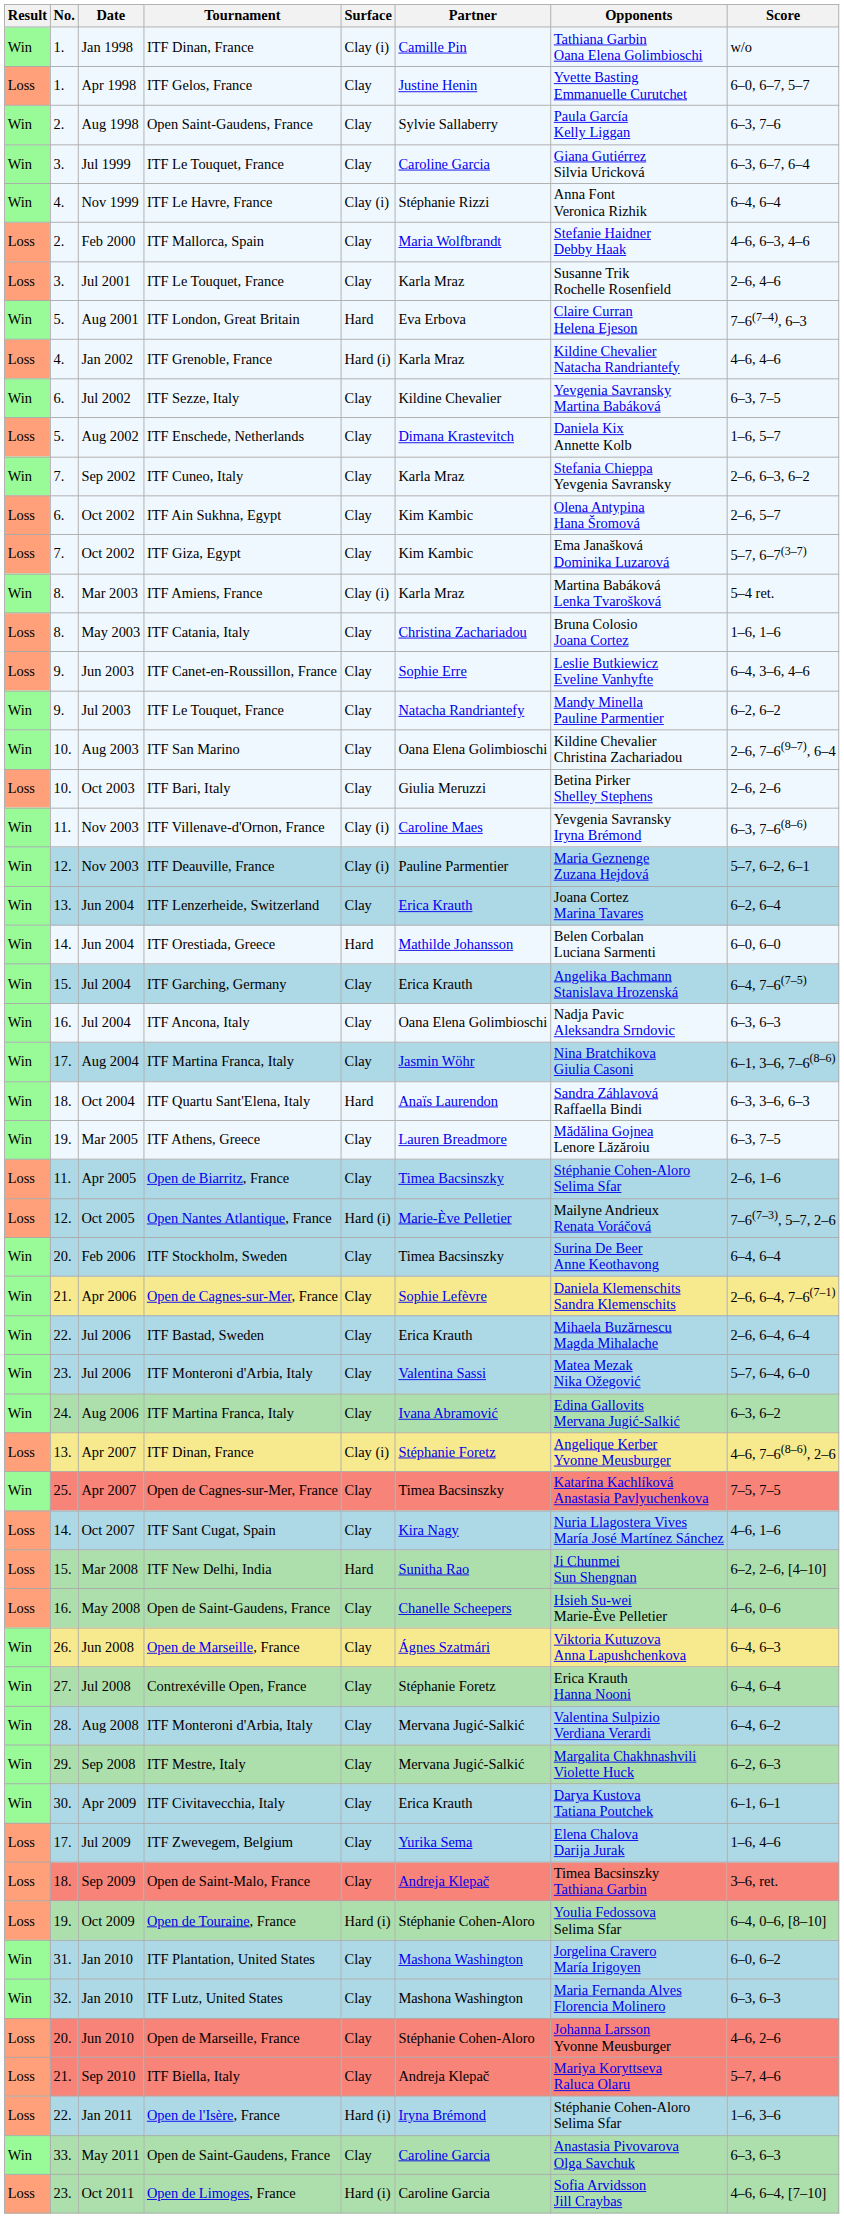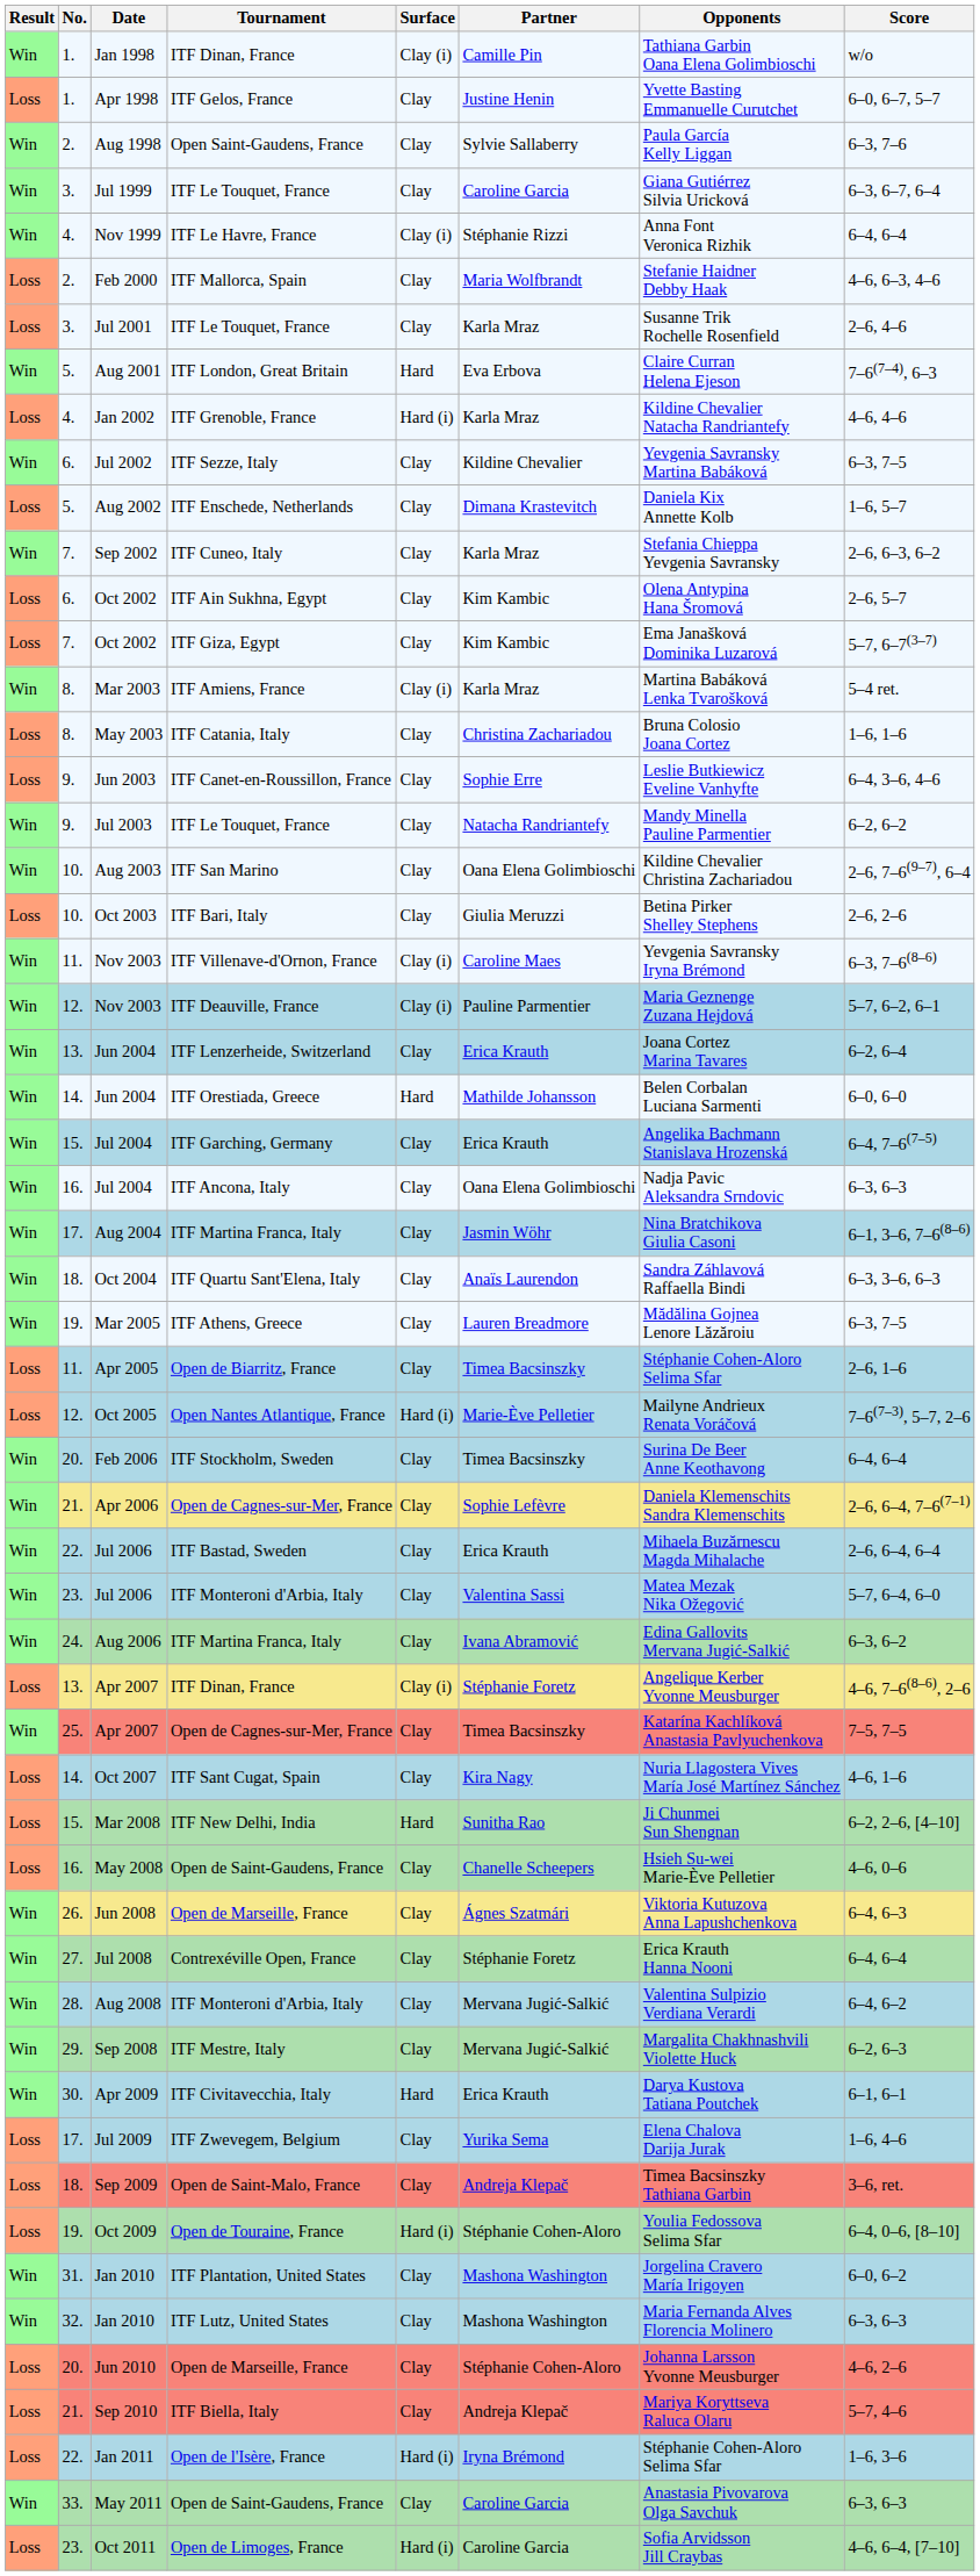Oct 2004 | Surface: Hard -> Clay
Apr 2009 | Surface: Clay -> Hard
